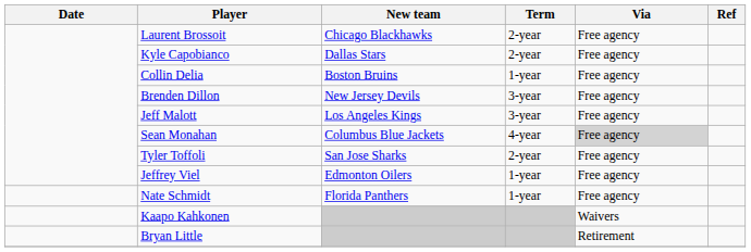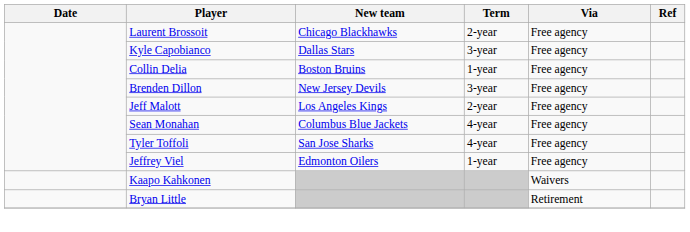Kyle Capobianco | Term: 2-year -> 3-year
Jeff Malott | Term: 3-year -> 2-year
Sean Monahan | Via: lightgrey background -> no background
Tyler Toffoli | Term: 2-year -> 4-year
- row: Nate Schmidt | Florida Panthers | 1-year | Free agency
